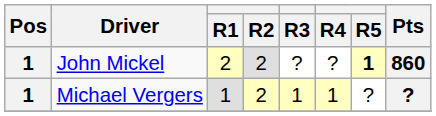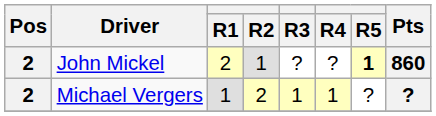John Mickel | Pos: 1 -> 2
John Mickel | R2: 2 -> 1
Michael Vergers | Pos: 1 -> 2
